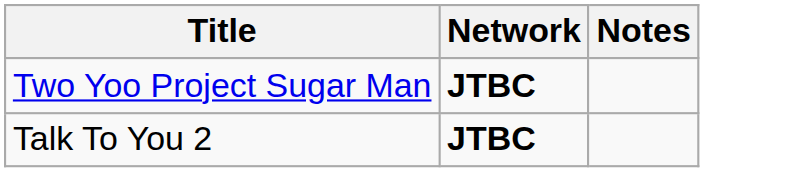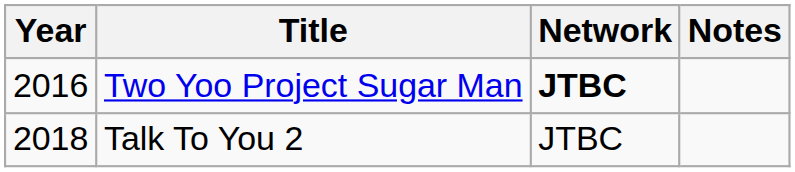+ column: Year | 2016 | 2018
Talk To You 2 | Network: bold -> normal
